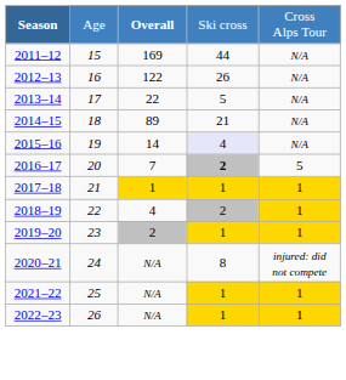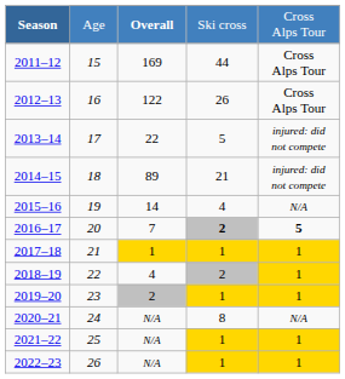2011–12 | column 5: N/A -> Cross Alps Tour
2012–13 | column 5: N/A -> Cross Alps Tour
2013–14 | column 5: N/A -> injured: did not compete
2014–15 | column 5: N/A -> injured: did not compete
2015–16 | column 4: lavender background -> no background
2016–17 | column 5: normal -> bold
2020–21 | column 5: injured: did not compete -> N/A
